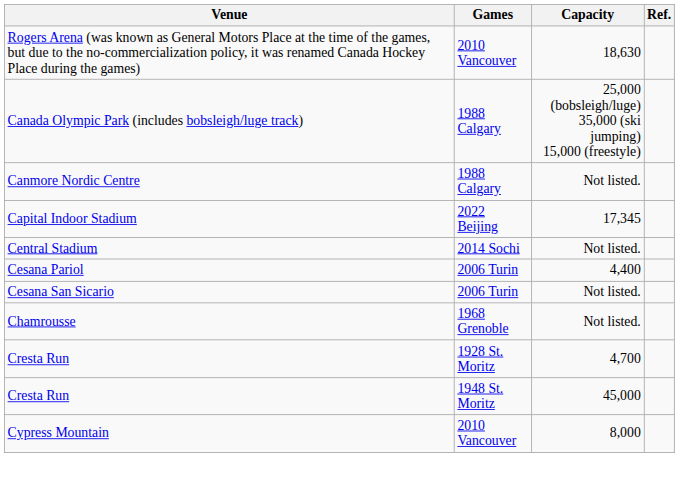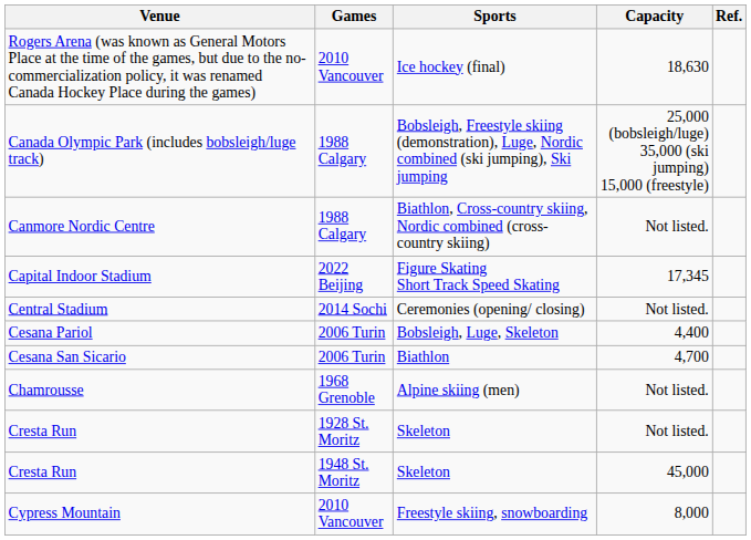+ column: Sports | Ice hockey (final) | Bobsleigh, Freestyle skiing (demonstration), Luge, Nordic combined (ski jumping), Ski jumping | Biathlon, Cross-country skiing, Nordic combined (cross-country skiing) | Figure Skating Short Track Speed Skating | Ceremonies (opening/ closing) | Bobsleigh, Luge, Skeleton | Biathlon | Alpine skiing (men) | Skeleton | Skeleton | Freestyle skiing, snowboarding
Cesana San Sicario | Capacity: Not listed. -> 4,700
Cresta Run / 1928 St. Moritz | Capacity: 4,700 -> Not listed.
